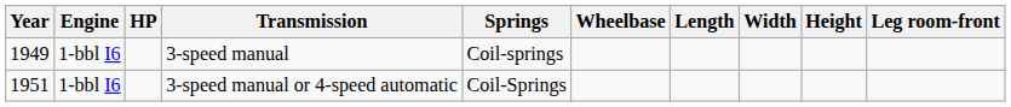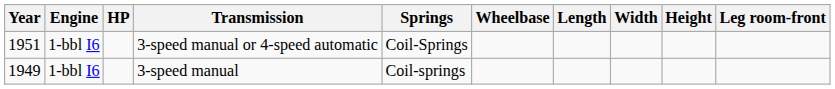rows swapped: 3-speed manual <-> 3-speed manual or 4-speed automatic
